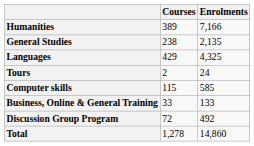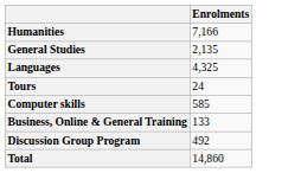- column: Courses | 389 | 238 | 429 | 2 | 115 | 33 | 72 | 1,278
